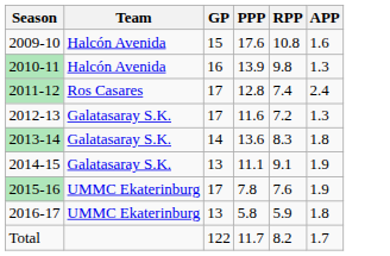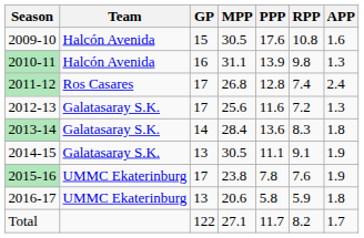+ column: MPP | 30.5 | 31.1 | 26.8 | 25.6 | 28.4 | 30.5 | 23.8 | 20.6 | 27.1
